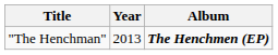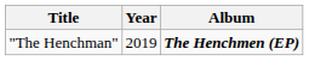"The Henchman" | Year: 2013 -> 2019
